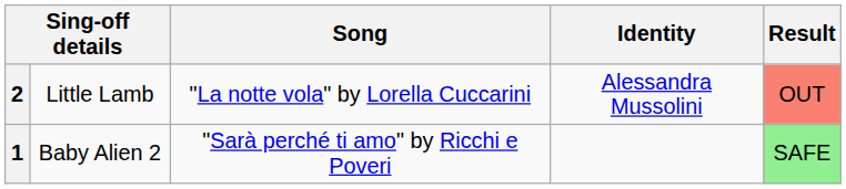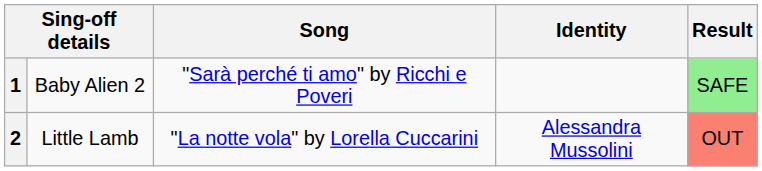rows swapped: 1 <-> 2
